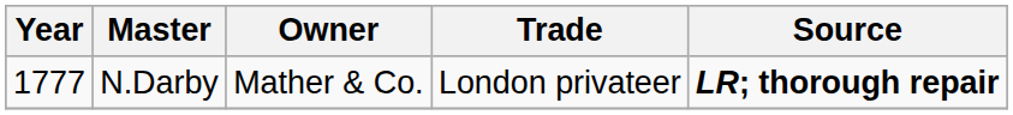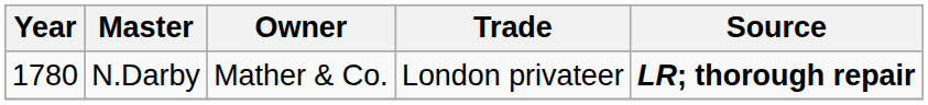N.Darby | Year: 1777 -> 1780
